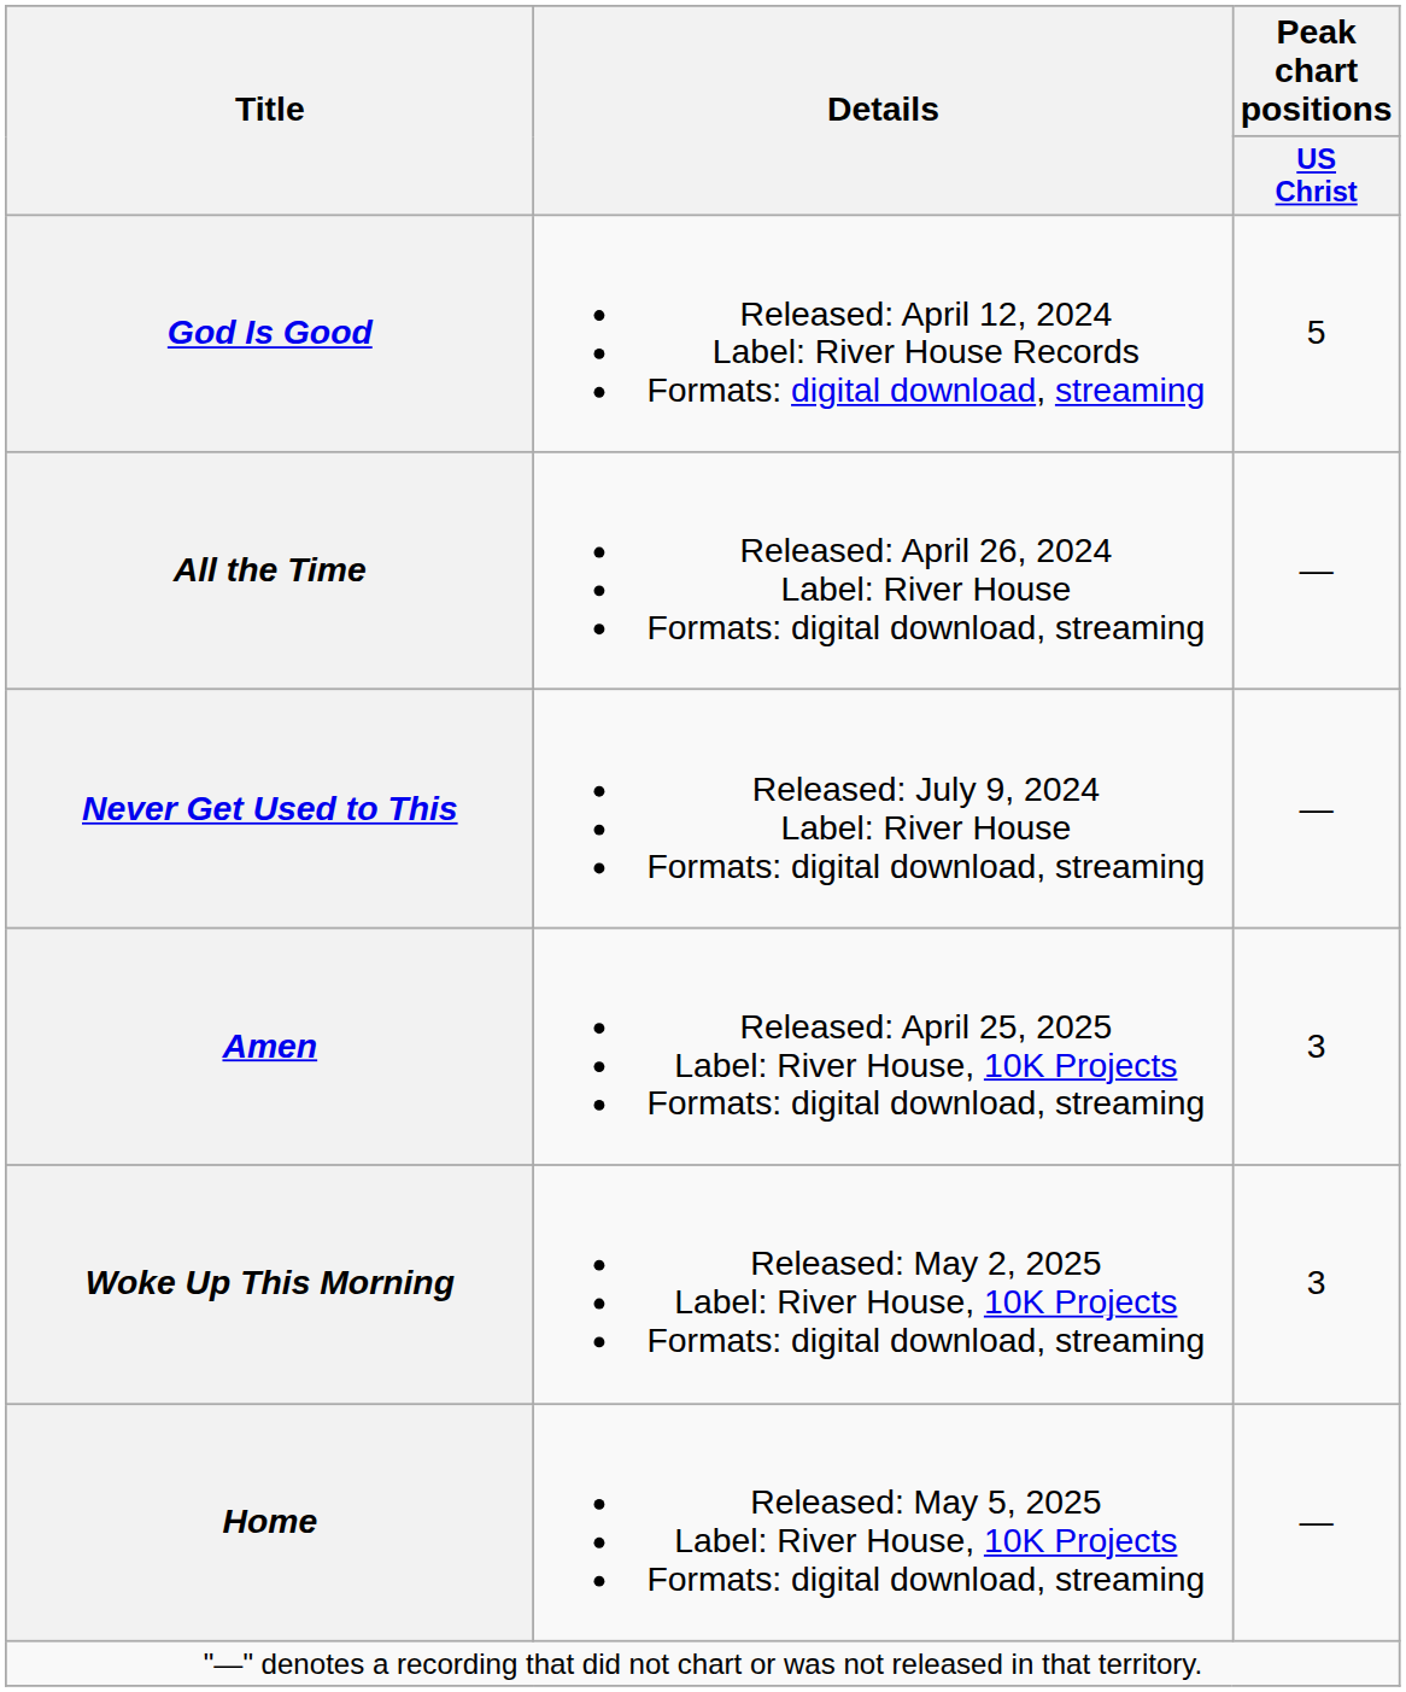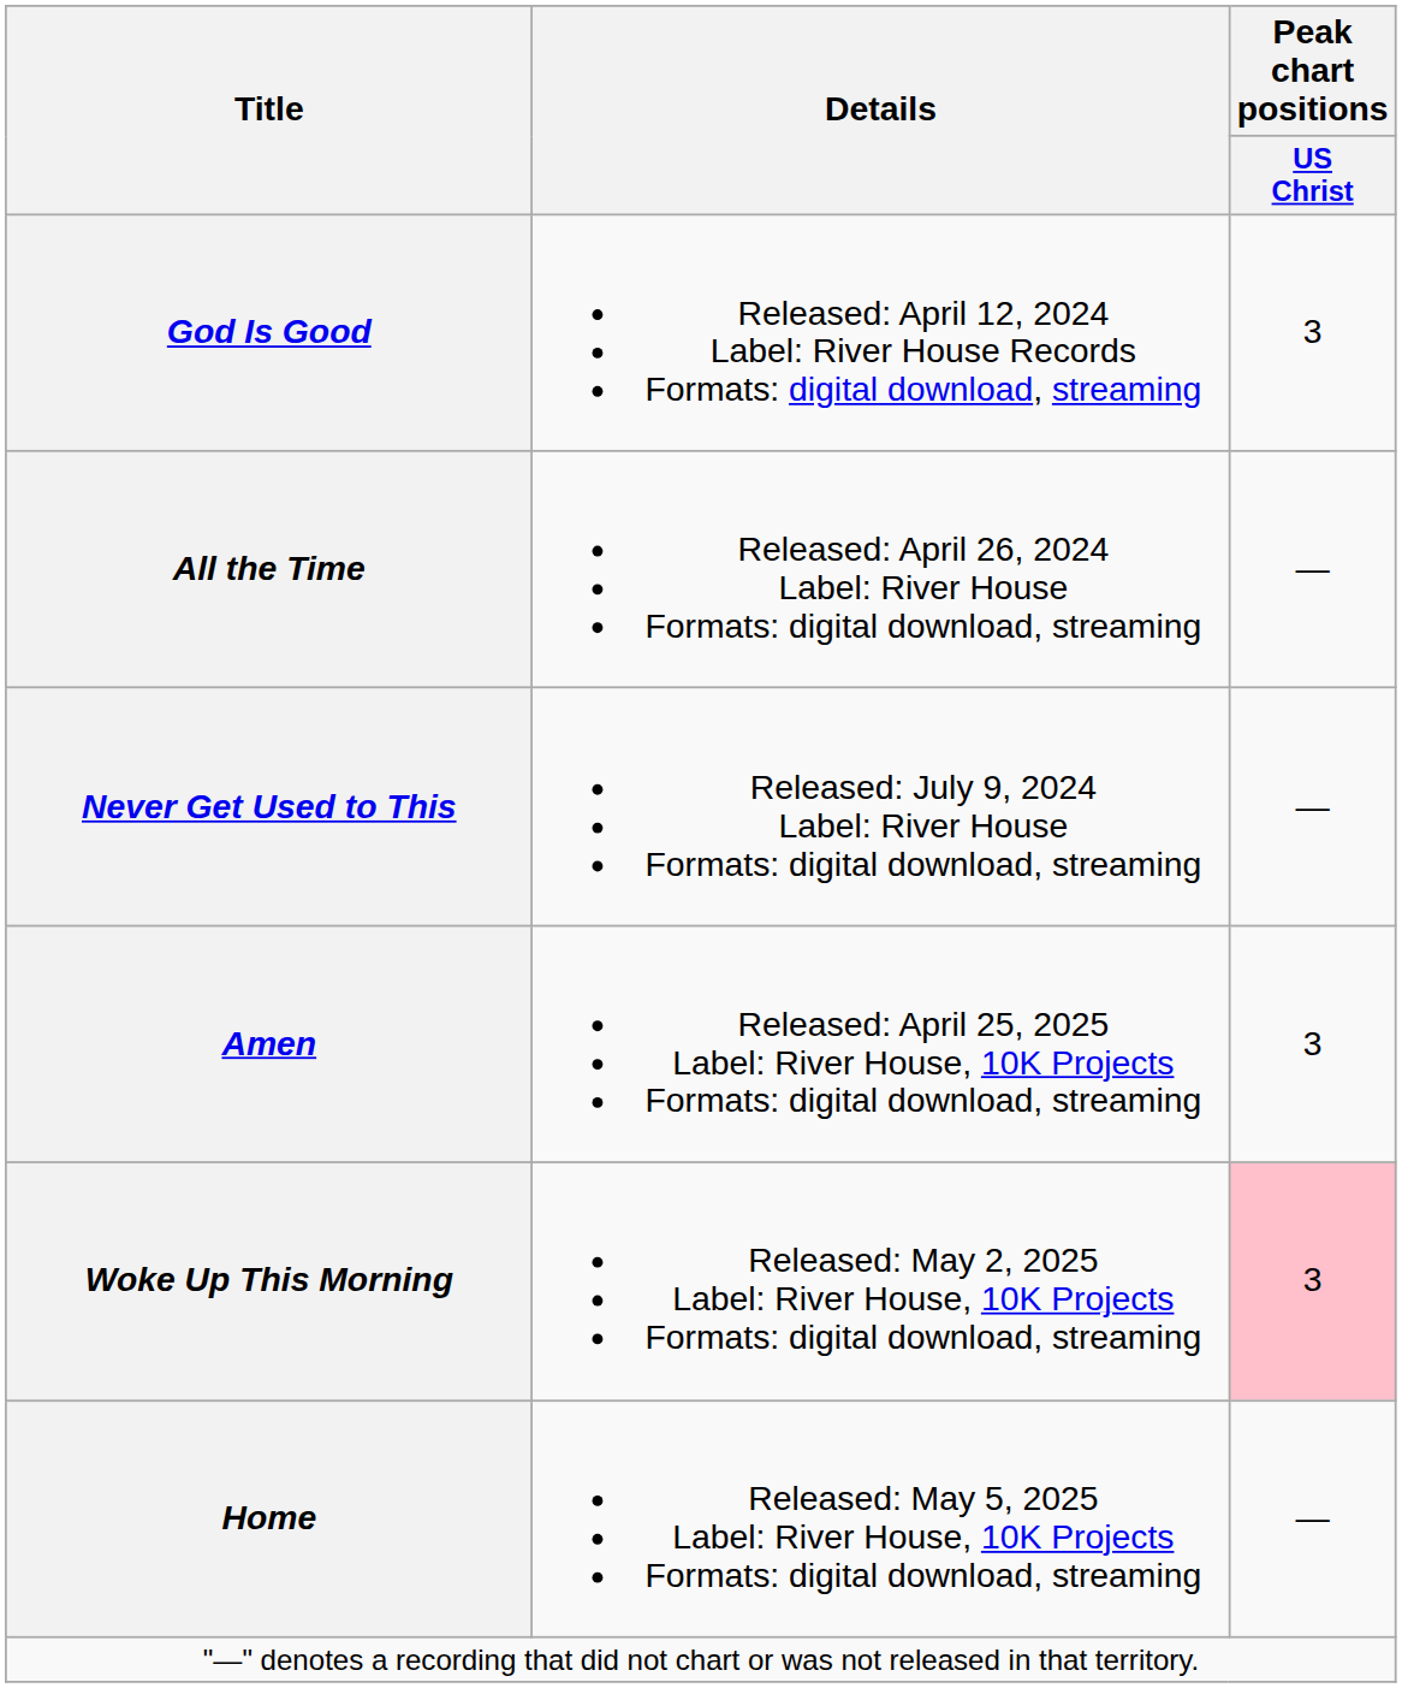God Is Good | Peak chart positions / US Christ: 5 -> 3
Woke Up This Morning | Peak chart positions / US Christ: no background -> pink background
